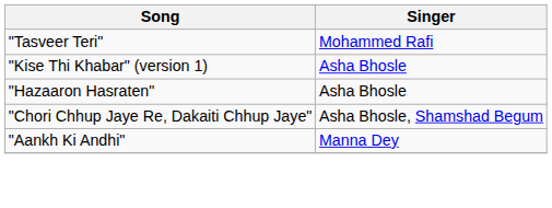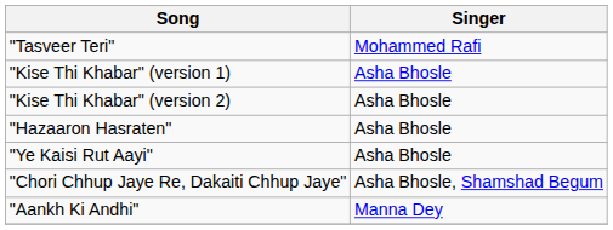+ row: "Kise Thi Khabar" (version 2) | Asha Bhosle
+ row: "Ye Kaisi Rut Aayi" | Asha Bhosle
